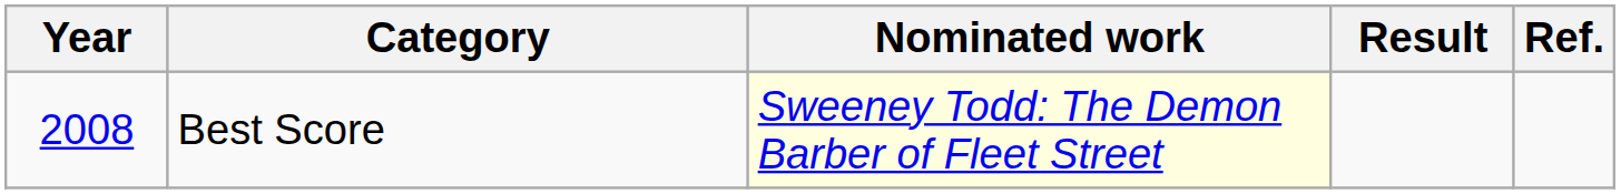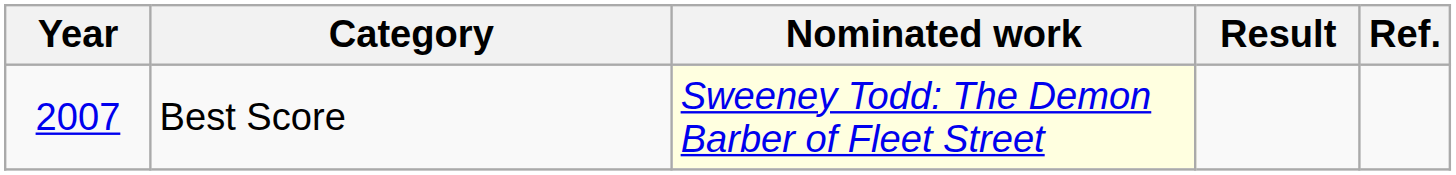Best Score | Year: 2008 -> 2007
